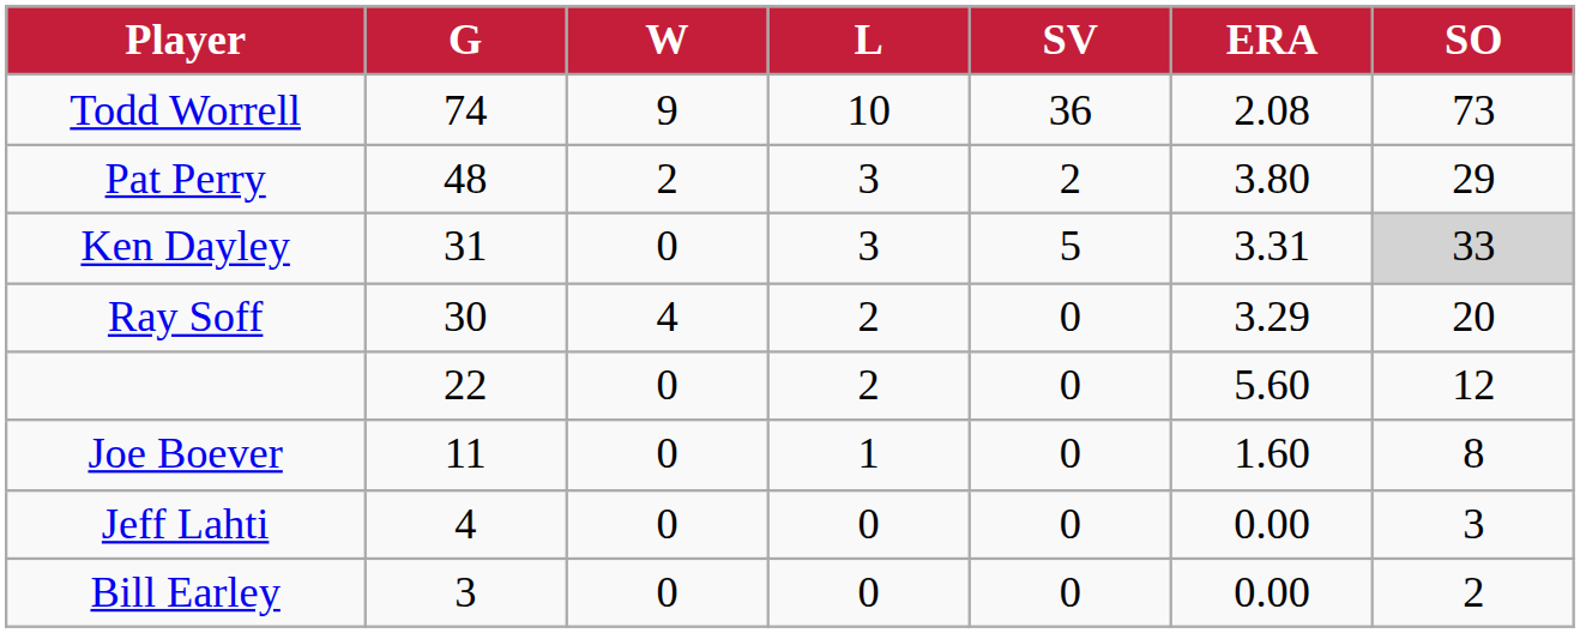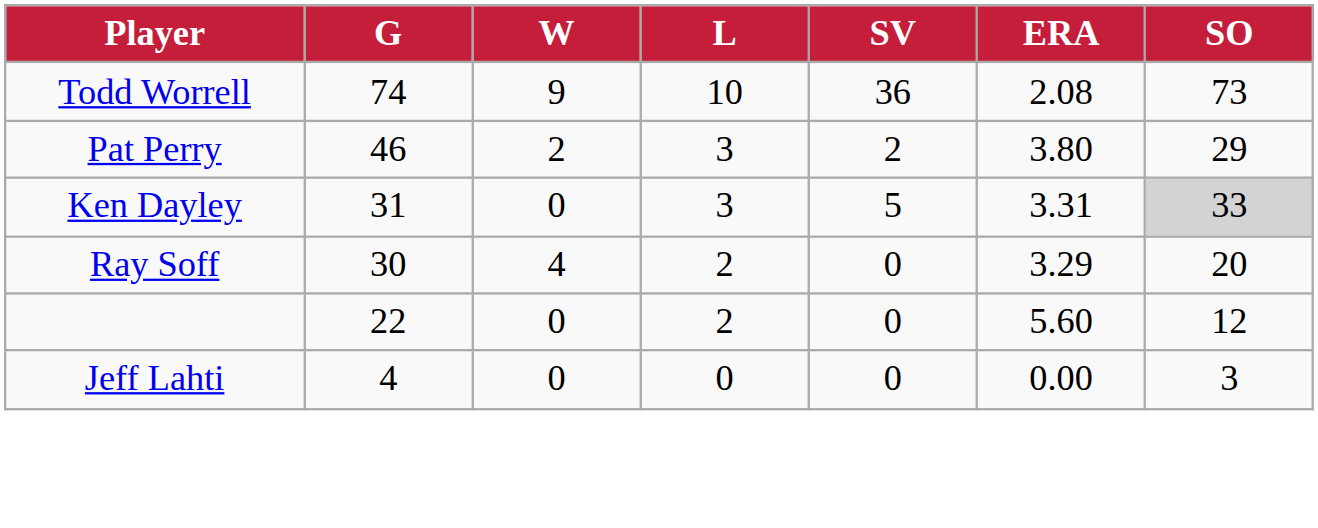Pat Perry | G: 48 -> 46
- row: Joe Boever | 11 | 0 | 1 | 0 | 1.60 | 8
- row: Bill Earley | 3 | 0 | 0 | 0 | 0.00 | 2
